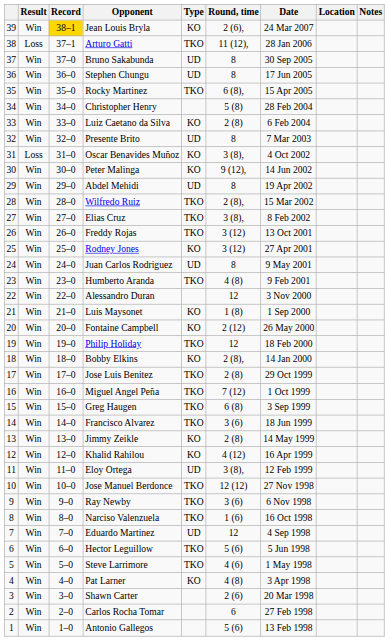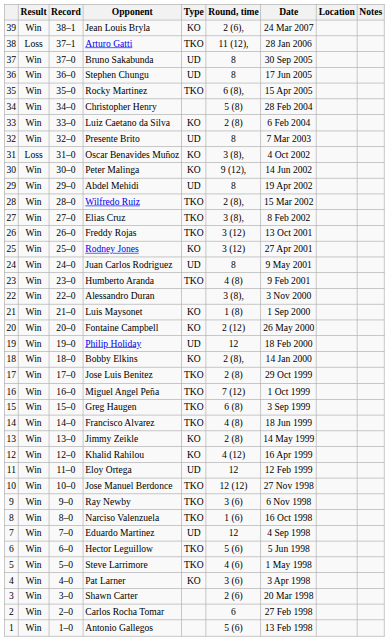Jean Louis Bryla | Record: gold background -> no background
Alessandro Duran | Round, time: 12 -> 3 (8),
Philip Holiday | Type: TKO -> UD
Francisco Alvarez | Round, time: 3 (6) -> 4 (8)
Eloy Ortega | Round, time: 3 (8), -> 12
Pat Larner | Round, time: 4 (8) -> 3 (6)
